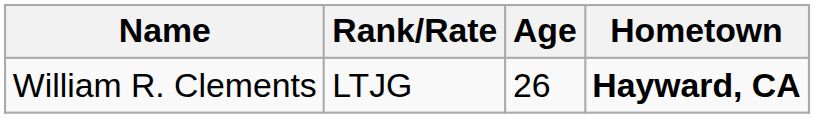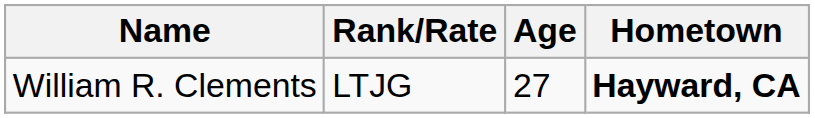William R. Clements | Age: 26 -> 27
